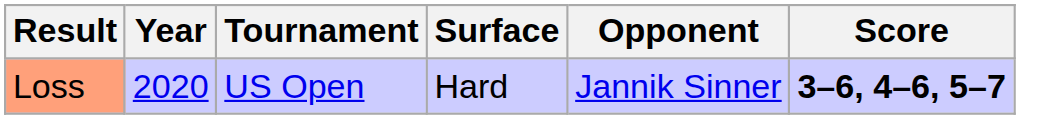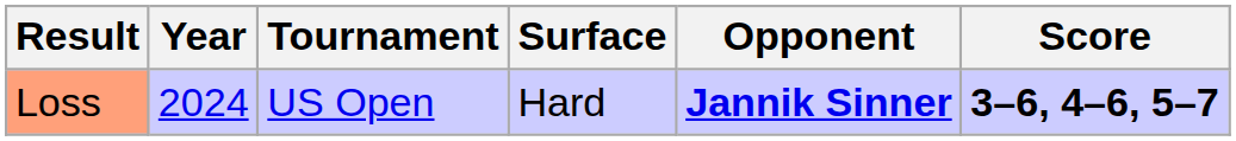Loss | Year: 2020 -> 2024
Loss | Opponent: normal -> bold
